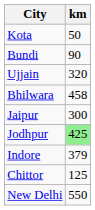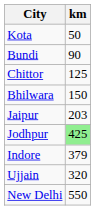rows swapped: Chittor <-> Ujjain
Bhilwara | km: 458 -> 150
Jaipur | km: 300 -> 203
